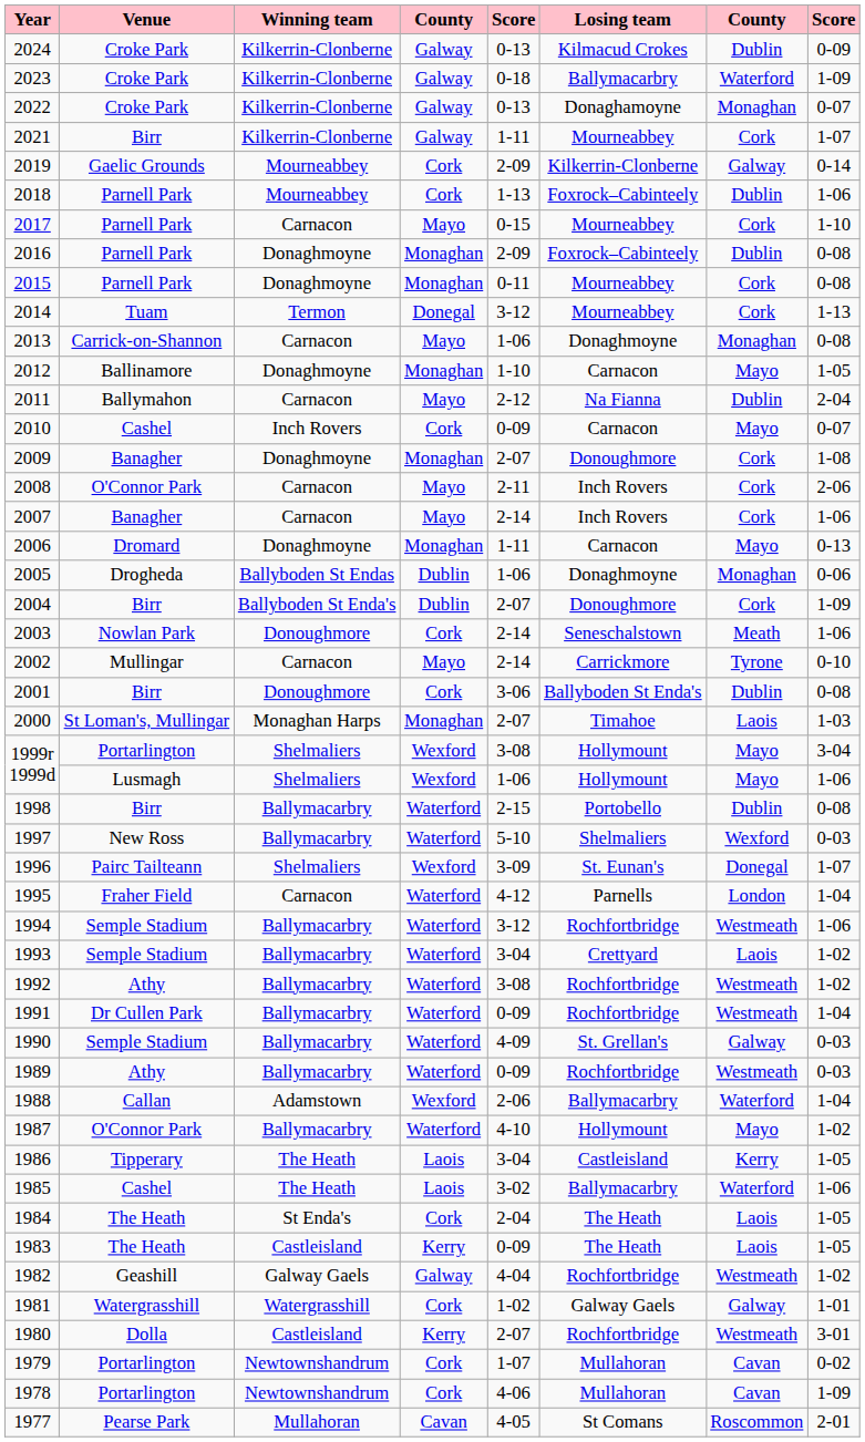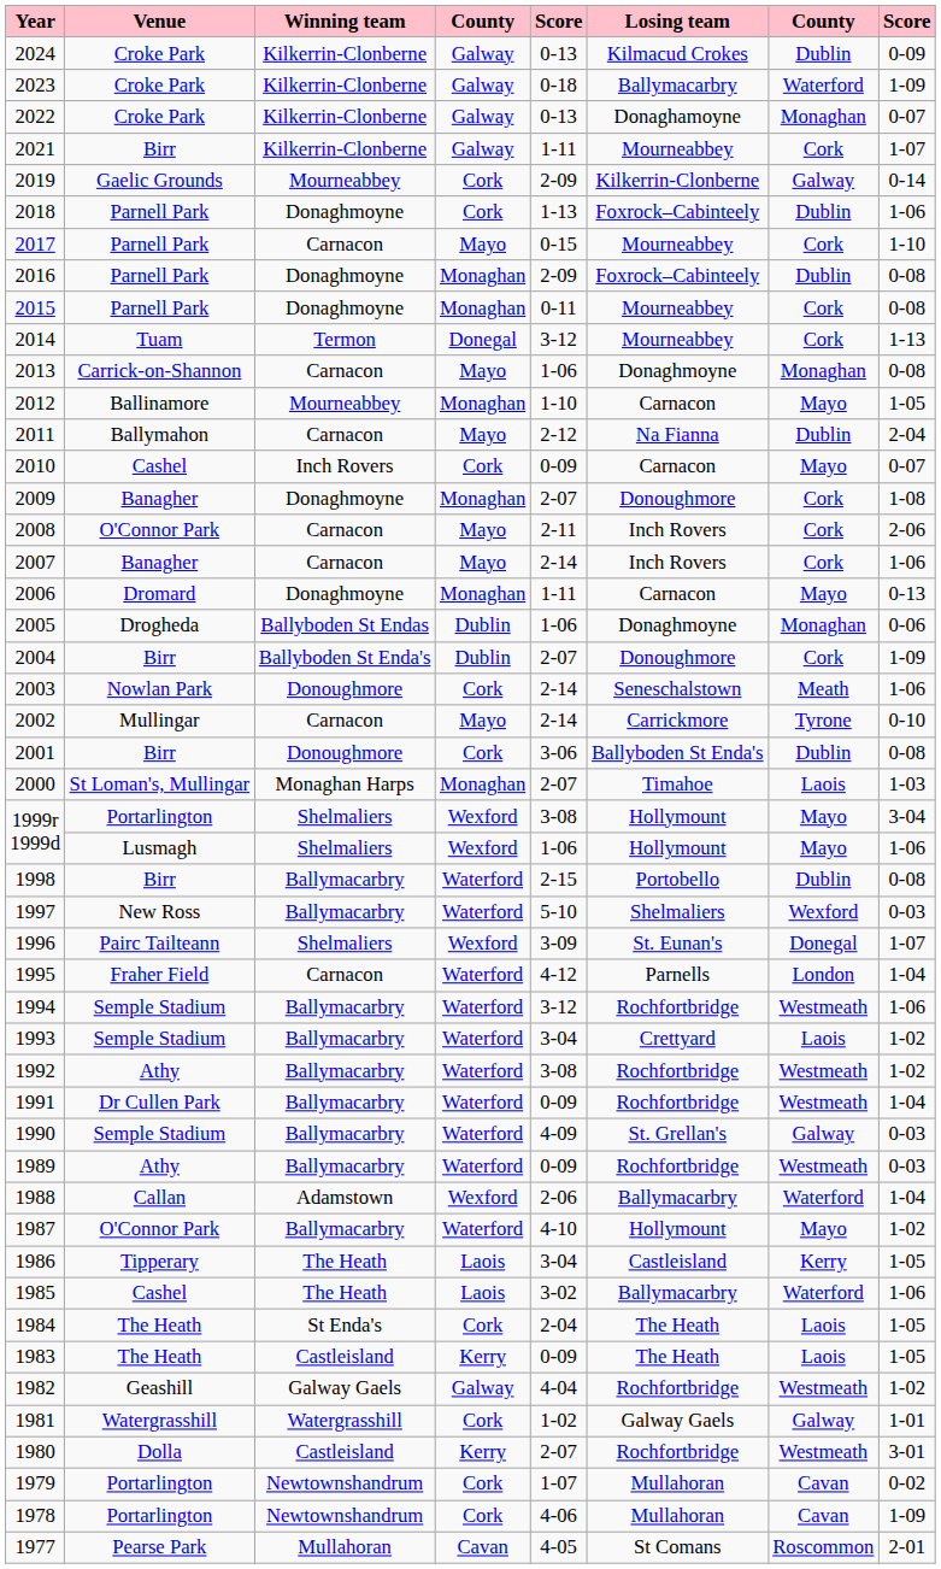2018 | Winning team: Mourneabbey -> Donaghmoyne
2012 | Winning team: Donaghmoyne -> Mourneabbey
